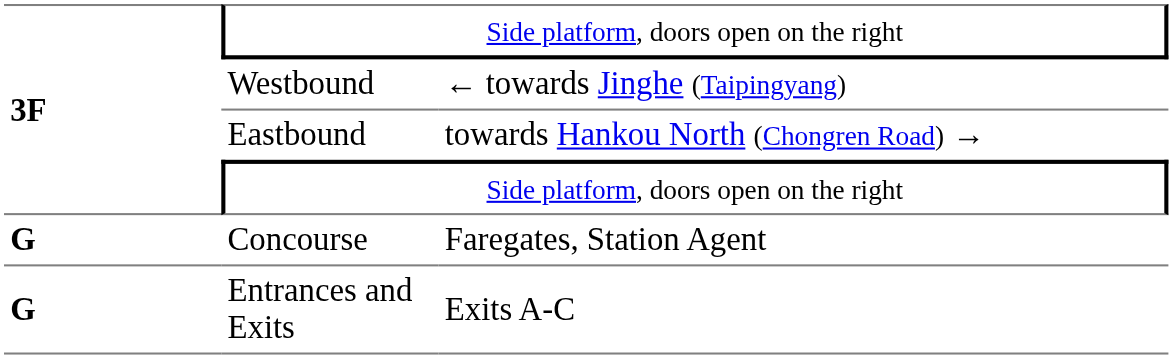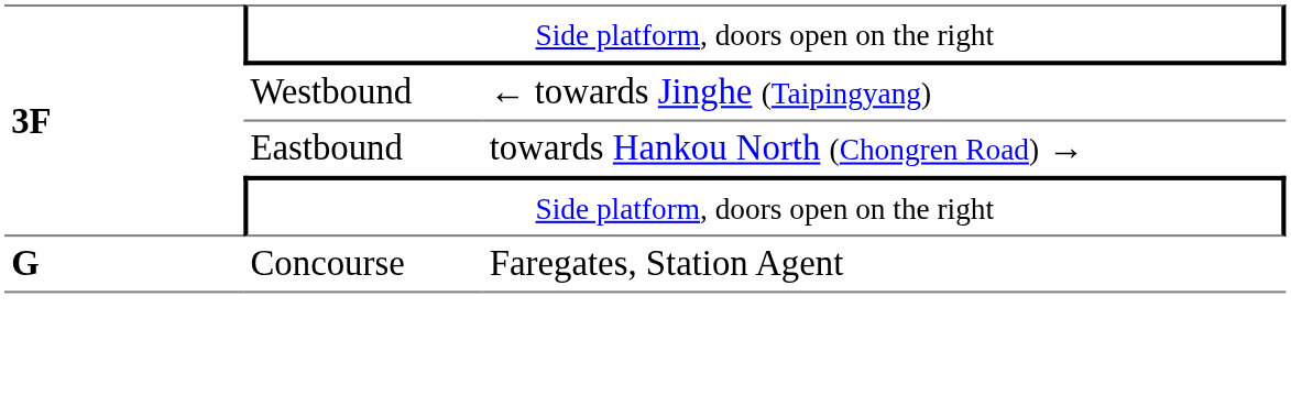- row: G | Entrances and Exits | Exits A-C
